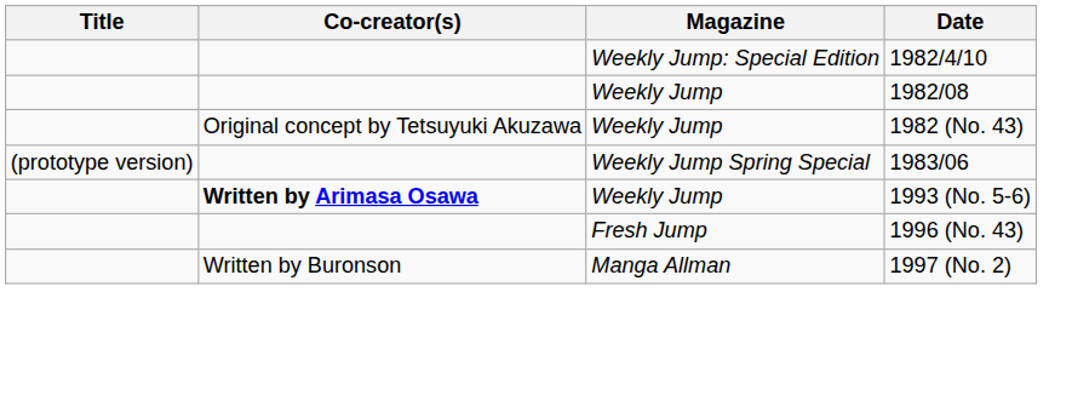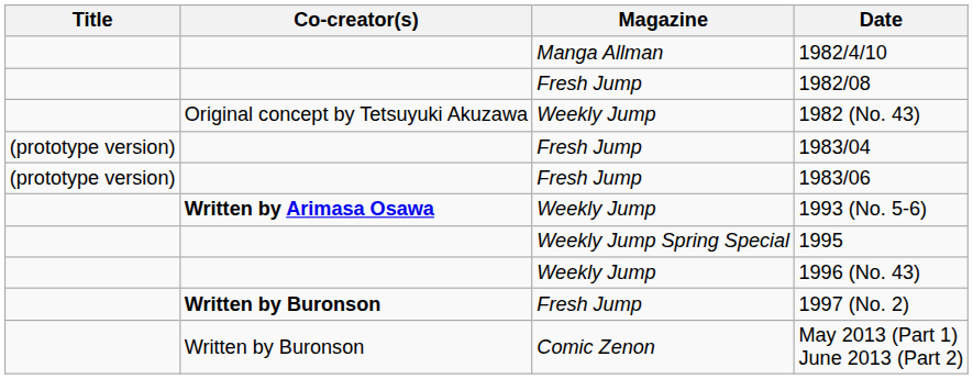1982/4/10 | Magazine: Weekly Jump: Special Edition -> Manga Allman
1982/08 | Magazine: Weekly Jump -> Fresh Jump
+ row: (prototype version) | Fresh Jump | 1983/04
1983/06 | Magazine: Weekly Jump Spring Special -> Fresh Jump
+ row: Weekly Jump Spring Special | 1995
1996 (No. 43) | Magazine: Fresh Jump -> Weekly Jump
1997 (No. 2) | Co-creator(s): normal -> bold
1997 (No. 2) | Magazine: Manga Allman -> Fresh Jump
+ row: Written by Buronson | Comic Zenon | May 2013 (Part 1) June 2013 (Part 2)
